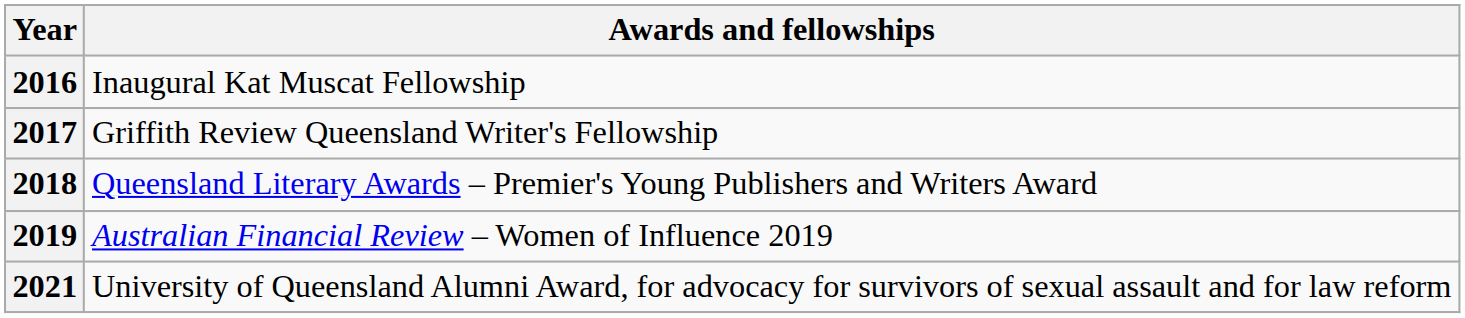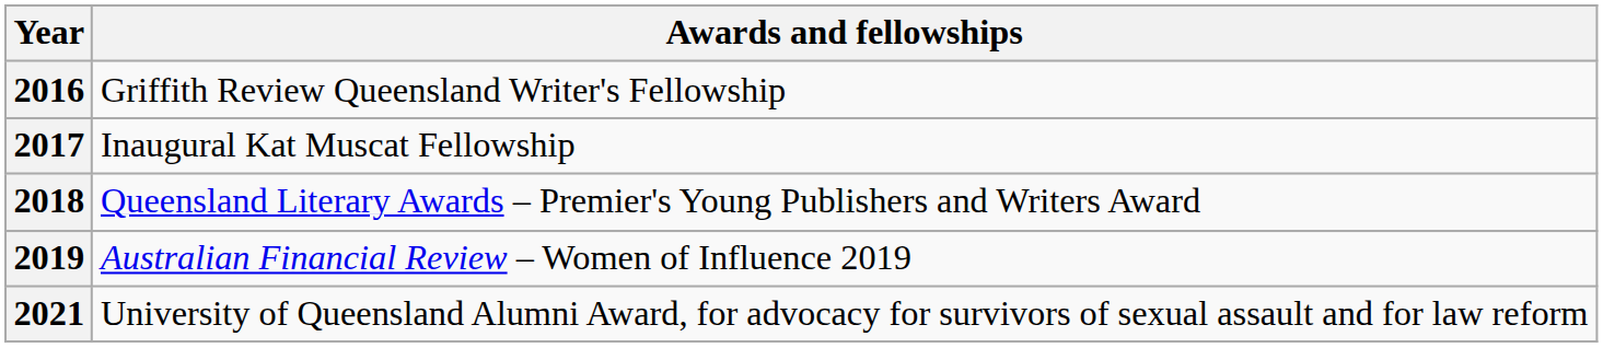2016 | Awards and fellowships: Inaugural Kat Muscat Fellowship -> Griffith Review Queensland Writer's Fellowship
2017 | Awards and fellowships: Griffith Review Queensland Writer's Fellowship -> Inaugural Kat Muscat Fellowship
